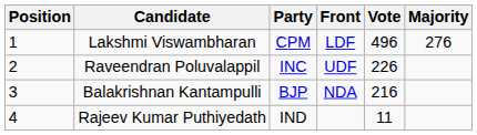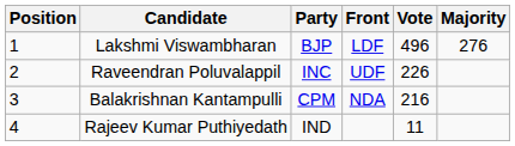Lakshmi Viswambharan | Party: CPM -> BJP
Balakrishnan Kantampulli | Party: BJP -> CPM
